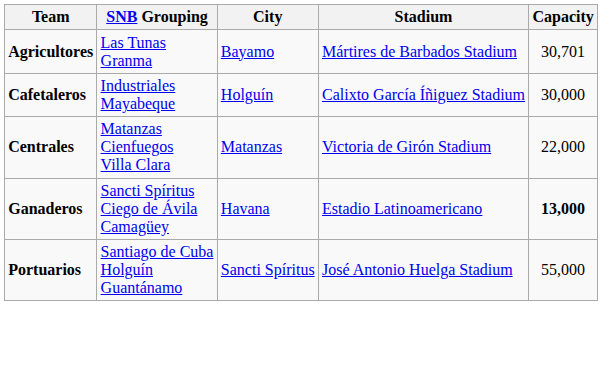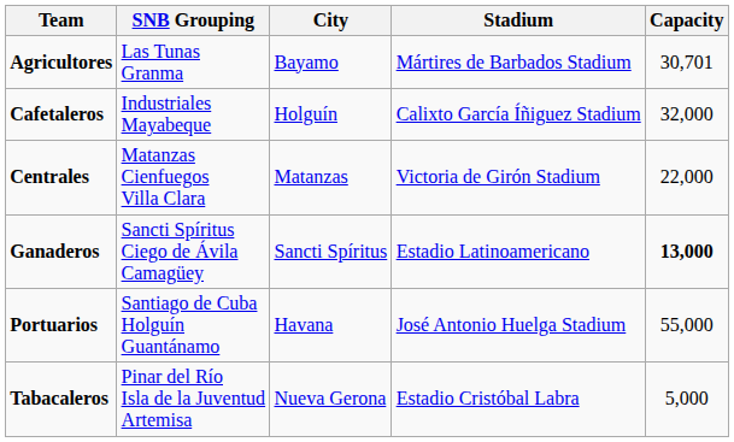Cafetaleros | Capacity: 30,000 -> 32,000
Ganaderos | City: Havana -> Sancti Spíritus
Portuarios | City: Sancti Spíritus -> Havana
+ row: Tabacaleros | Pinar del Río Isla de la Juventud Artemisa | Nueva Gerona | Estadio Cristóbal Labra | 5,000
